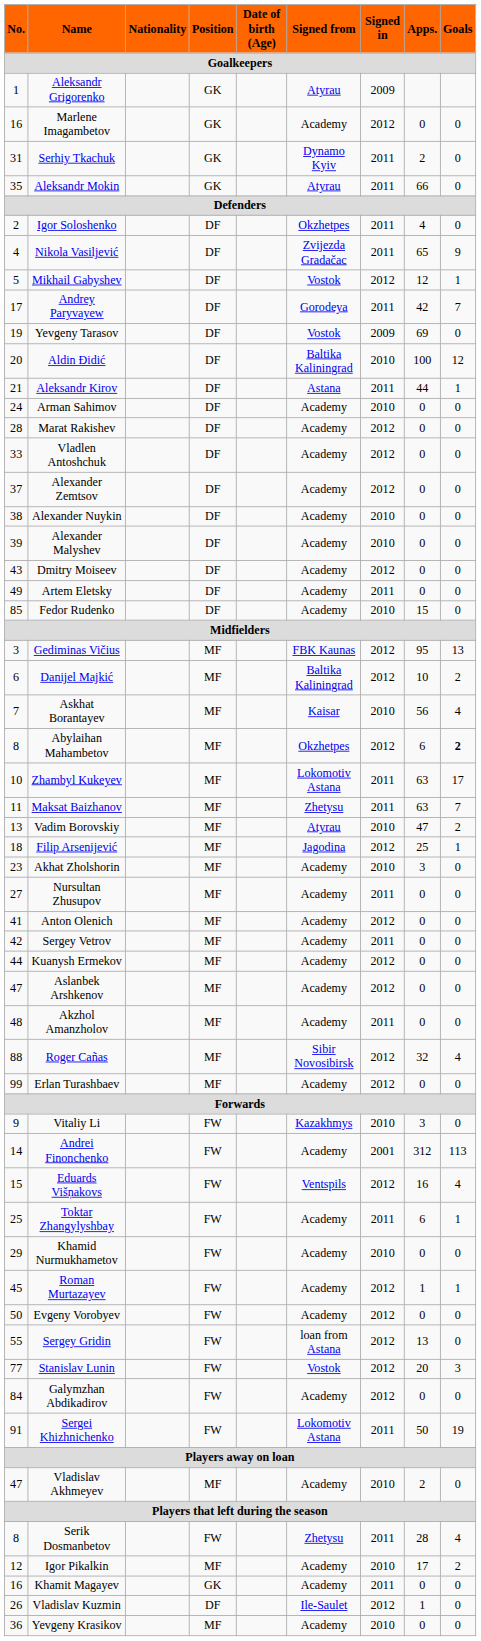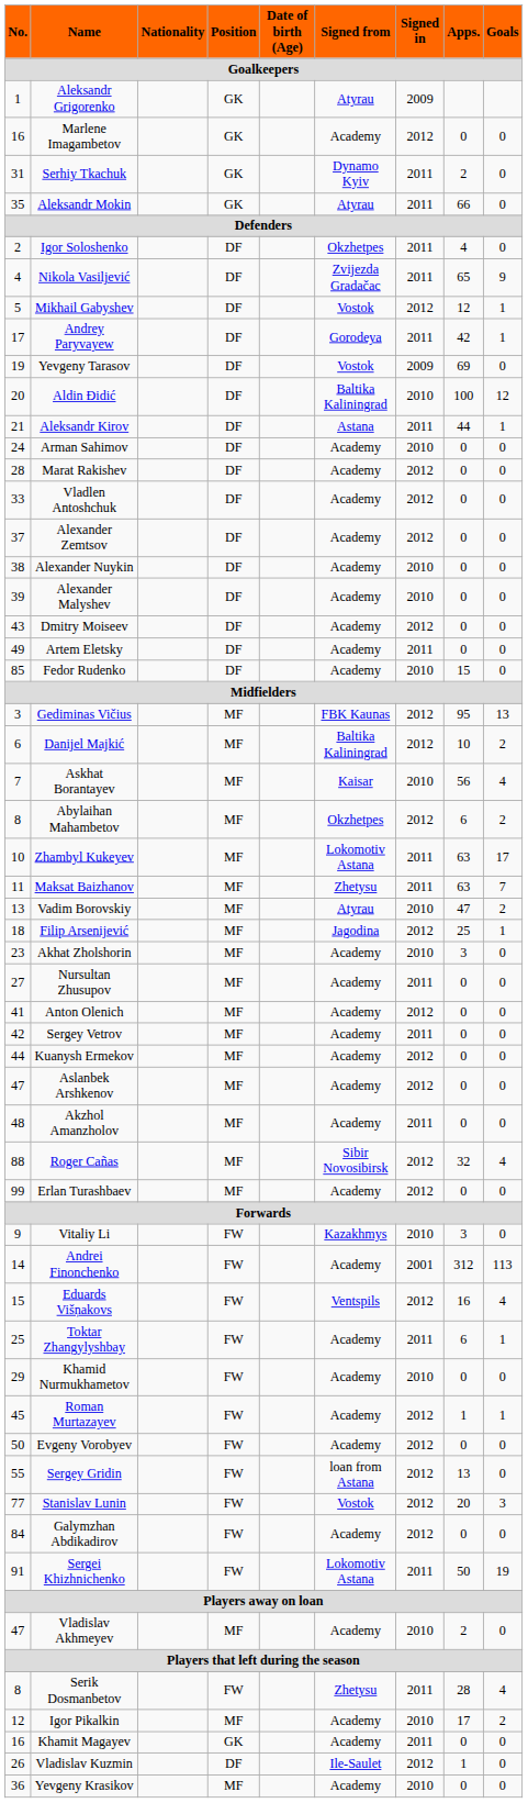Andrey Paryvayew | Goals: 7 -> 1
Abylaihan Mahambetov | Goals: bold -> normal
